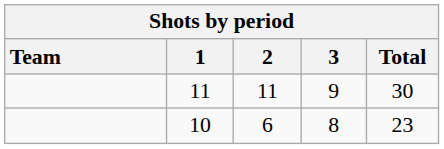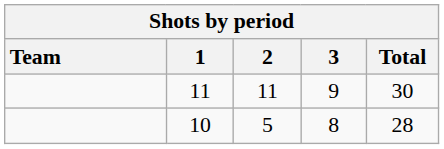10 | 2: 6 -> 5
10 | Total: 23 -> 28
